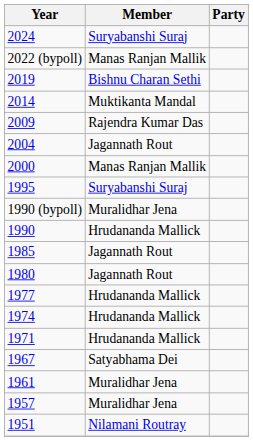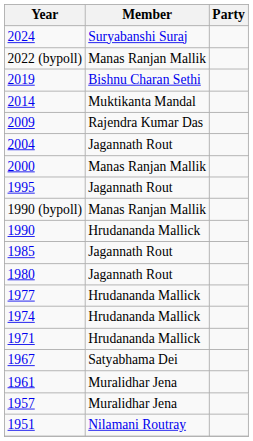1995 | Member: Suryabanshi Suraj -> Jagannath Rout
1990 (bypoll) | Member: Muralidhar Jena -> Manas Ranjan Mallik
